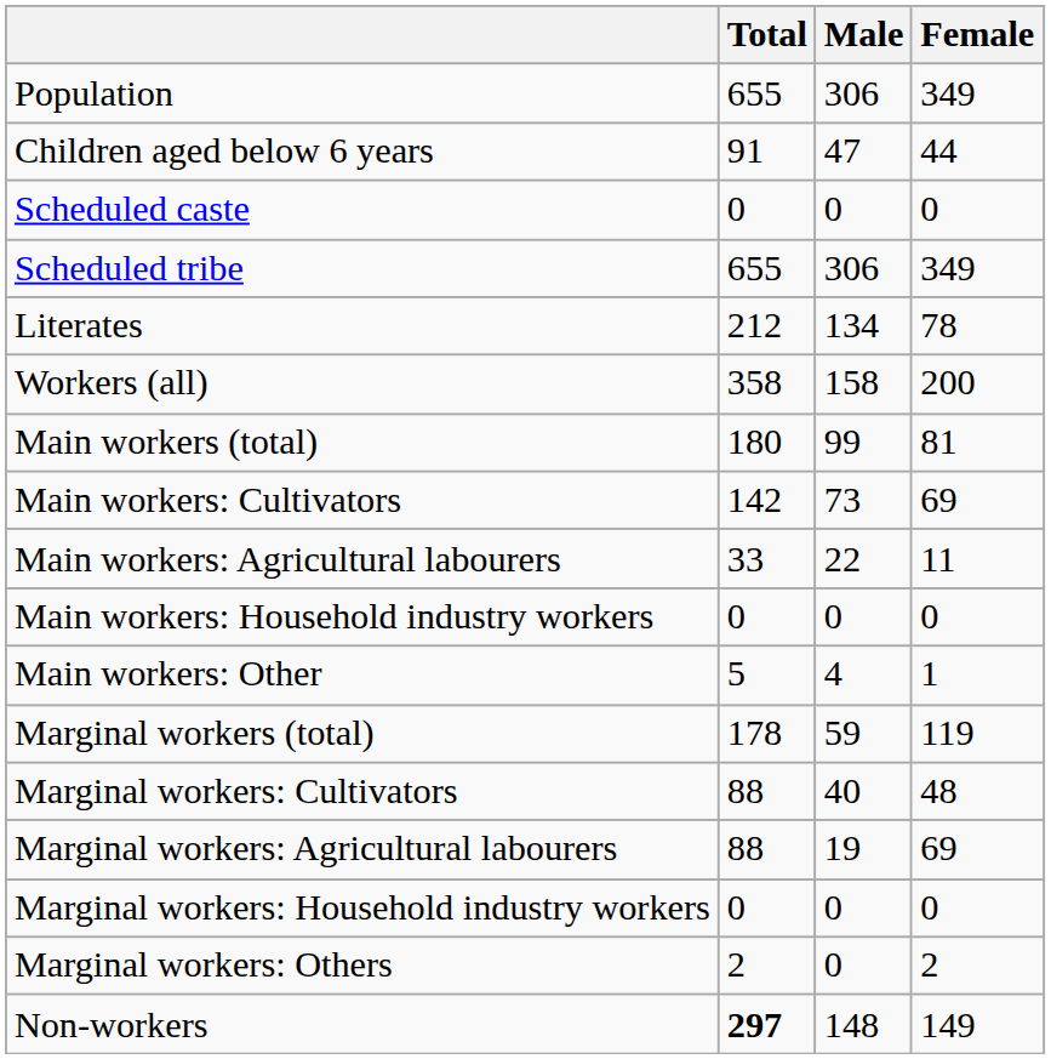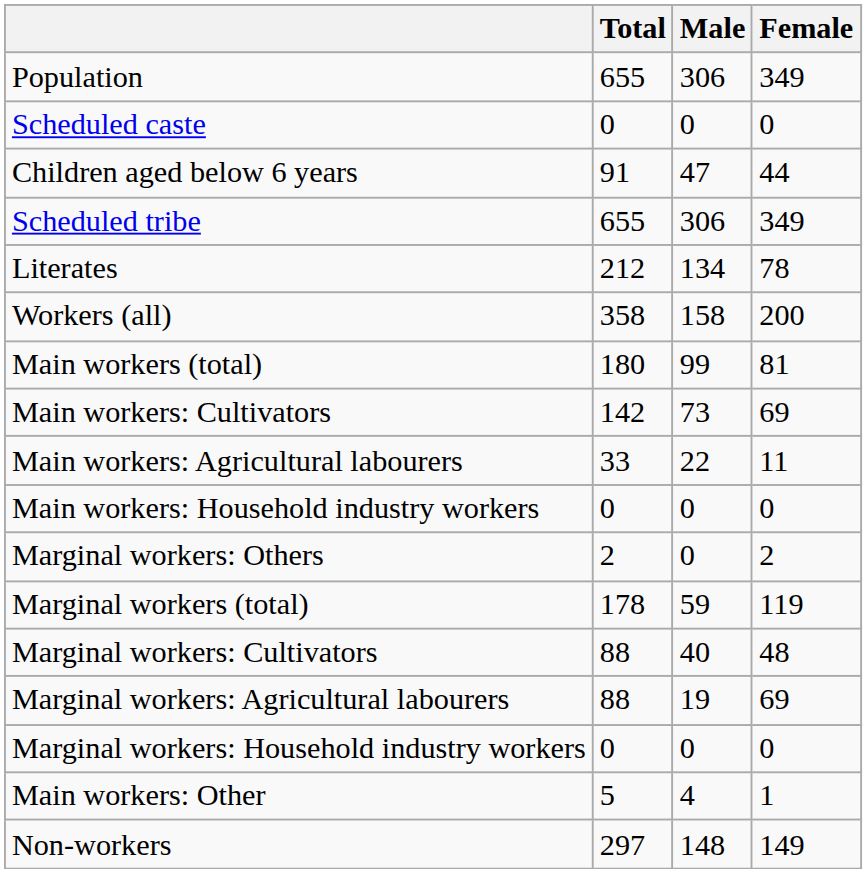rows swapped: Children aged below 6 years <-> Scheduled caste
rows swapped: Main workers: Other <-> Marginal workers: Others
Non-workers | Total: bold -> normal
